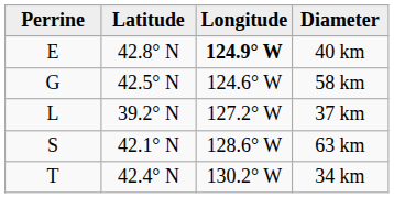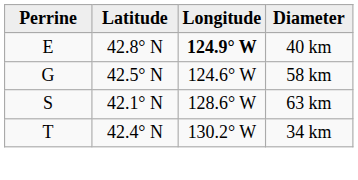- row: L | 39.2° N | 127.2° W | 37 km
